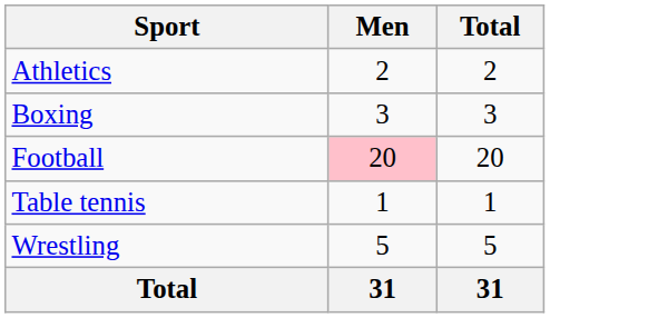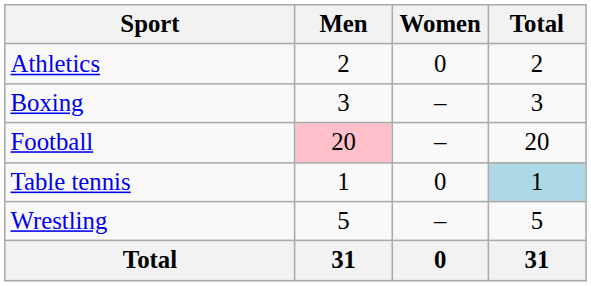+ column: Women | 0 | – | – | 0 | – | 0
Table tennis | Total: no background -> lightblue background
